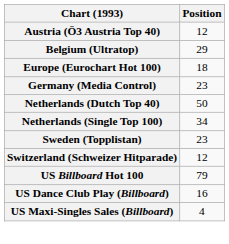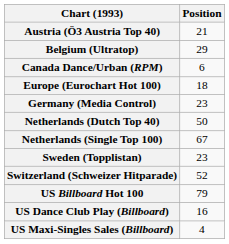Austria (Ö3 Austria Top 40) | Position: 12 -> 21
+ row: Canada Dance/Urban (RPM) | 6
Netherlands (Single Top 100) | Position: 34 -> 67
Switzerland (Schweizer Hitparade) | Position: 12 -> 52
